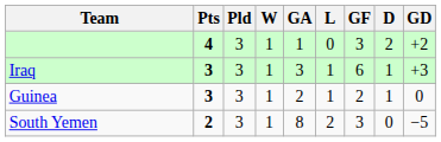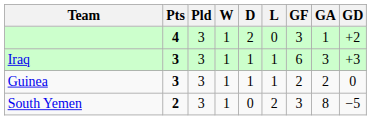columns swapped: D <-> GA
